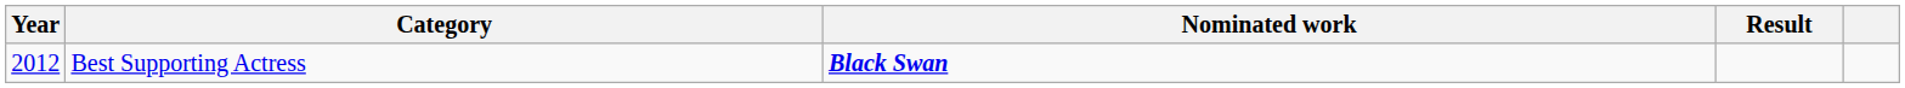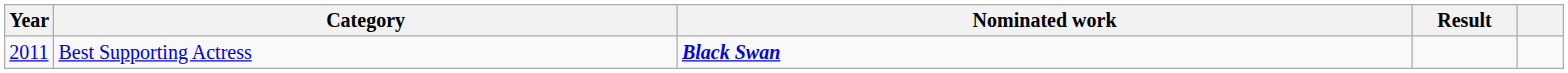Best Supporting Actress | Year: 2012 -> 2011
